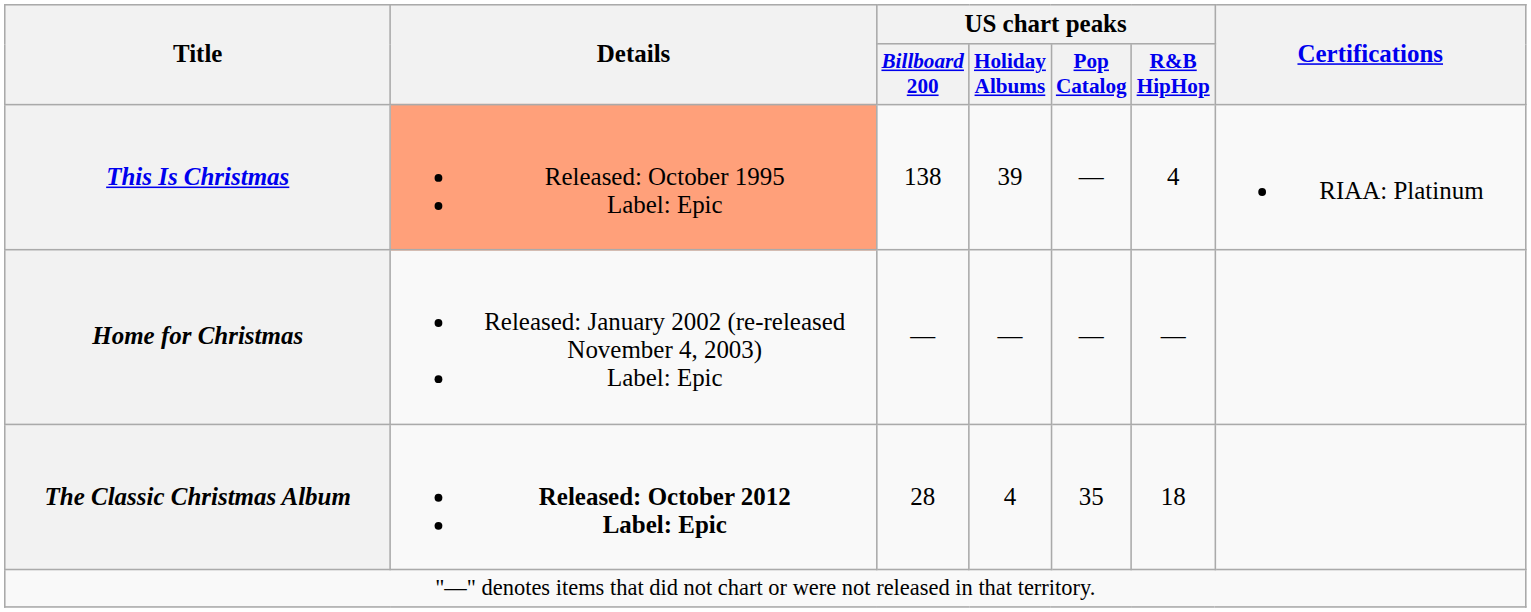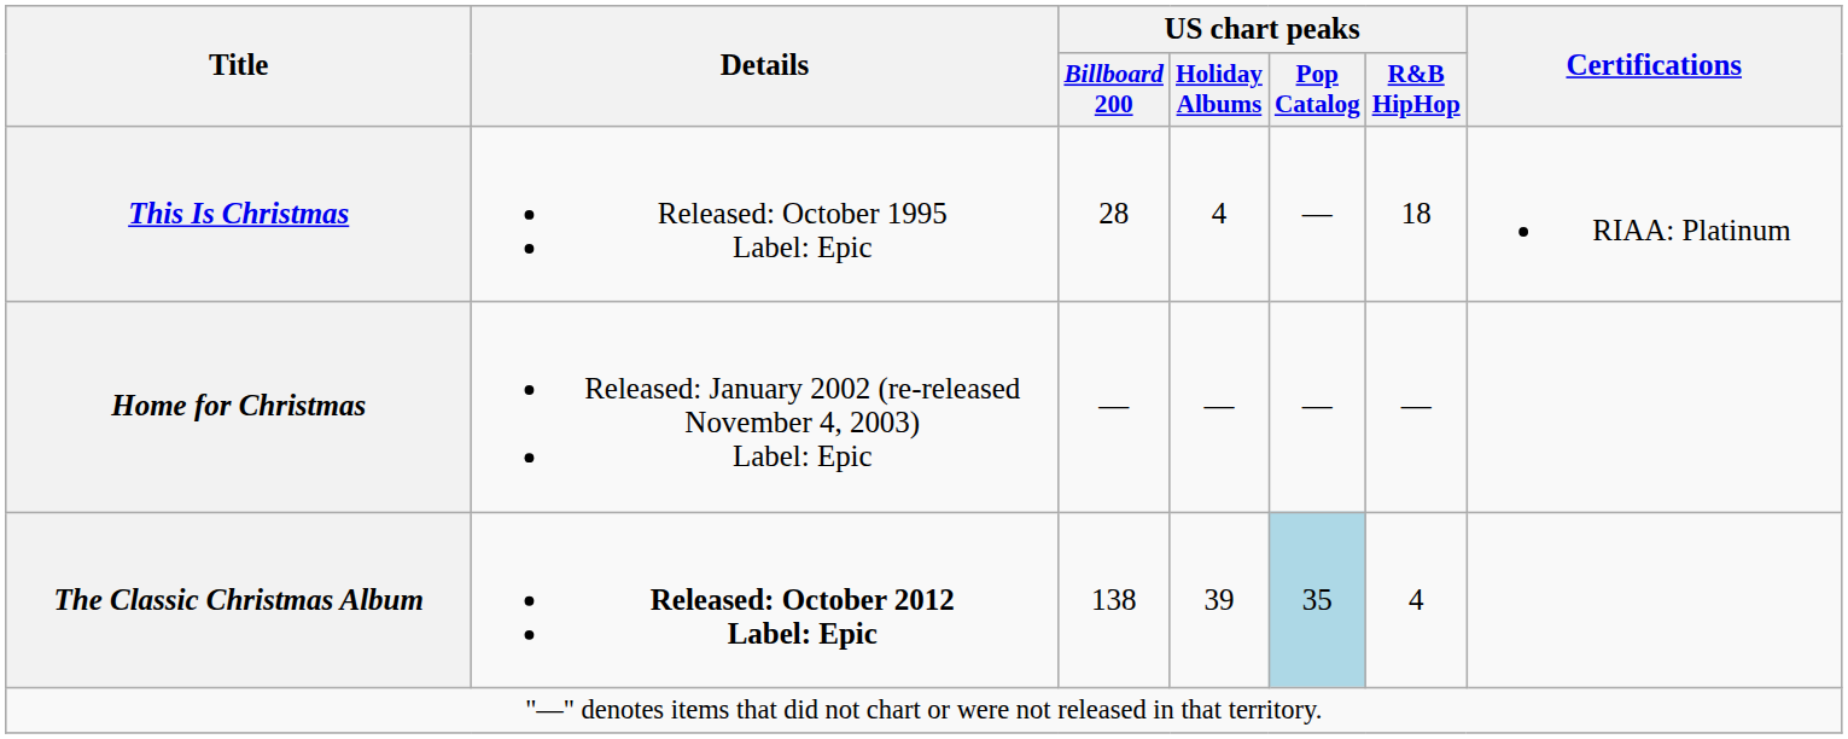This Is Christmas | Details: lightsalmon background -> no background
This Is Christmas | US chart peaks / Billboard 200: 138 -> 28
This Is Christmas | US chart peaks / Holiday Albums: 39 -> 4
This Is Christmas | US chart peaks / R&B HipHop: 4 -> 18
The Classic Christmas Album | US chart peaks / Billboard 200: 28 -> 138
The Classic Christmas Album | US chart peaks / Holiday Albums: 4 -> 39
The Classic Christmas Album | US chart peaks / Pop Catalog: no background -> lightblue background
The Classic Christmas Album | US chart peaks / R&B HipHop: 18 -> 4
